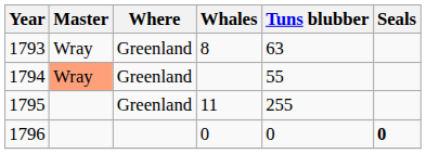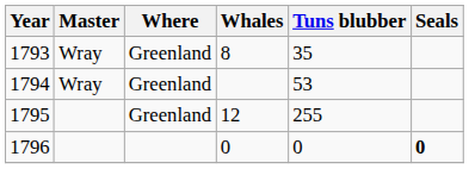1793 | Tuns blubber: 63 -> 35
1794 | Master: lightsalmon background -> no background
1794 | Tuns blubber: 55 -> 53
1795 | Whales: 11 -> 12
